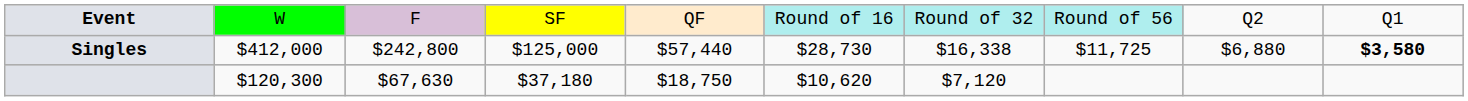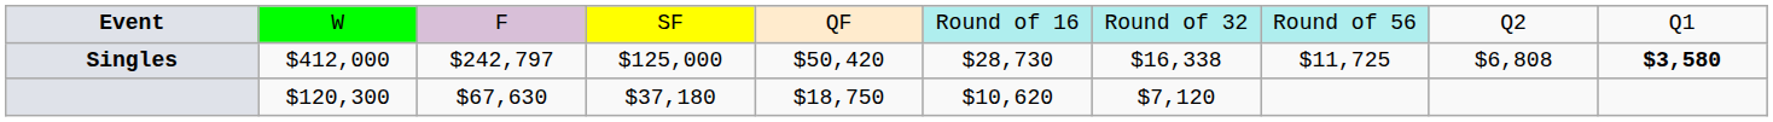Singles | column 3: $242,800 -> $242,797
Singles | column 5: $57,440 -> $50,420
Singles | column 9: $6,880 -> $6,808
